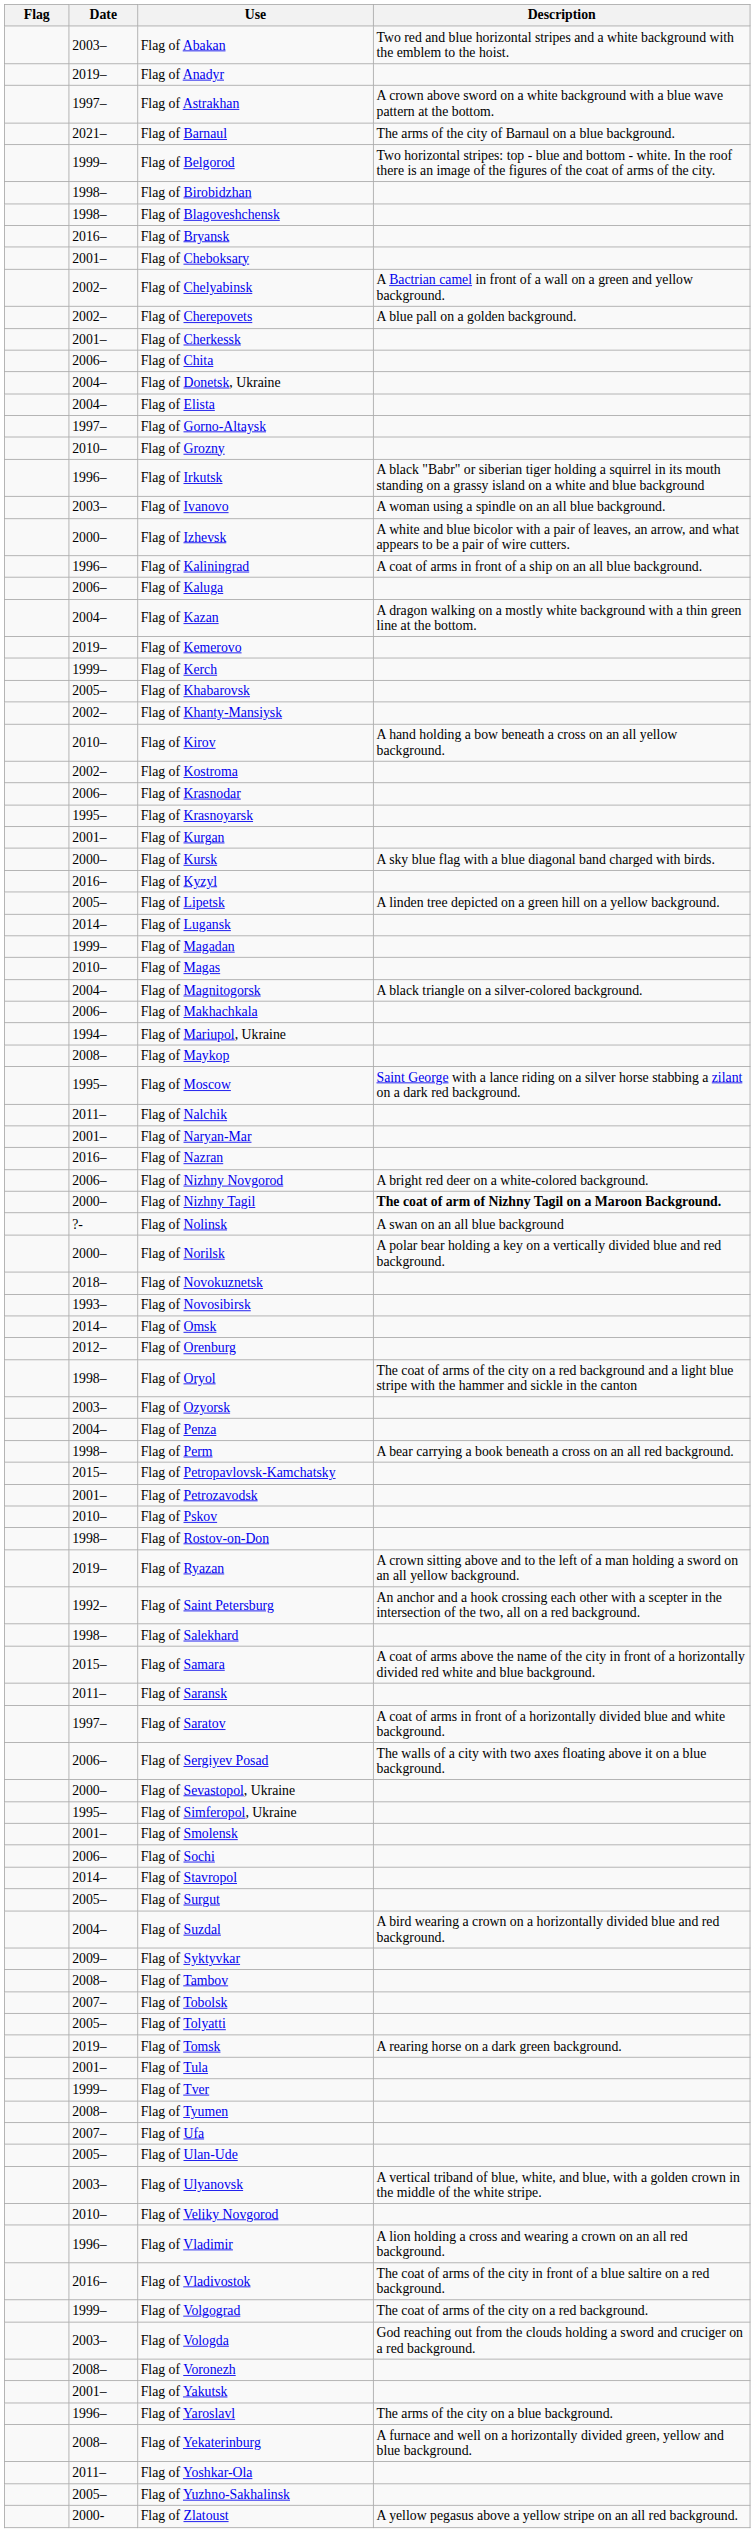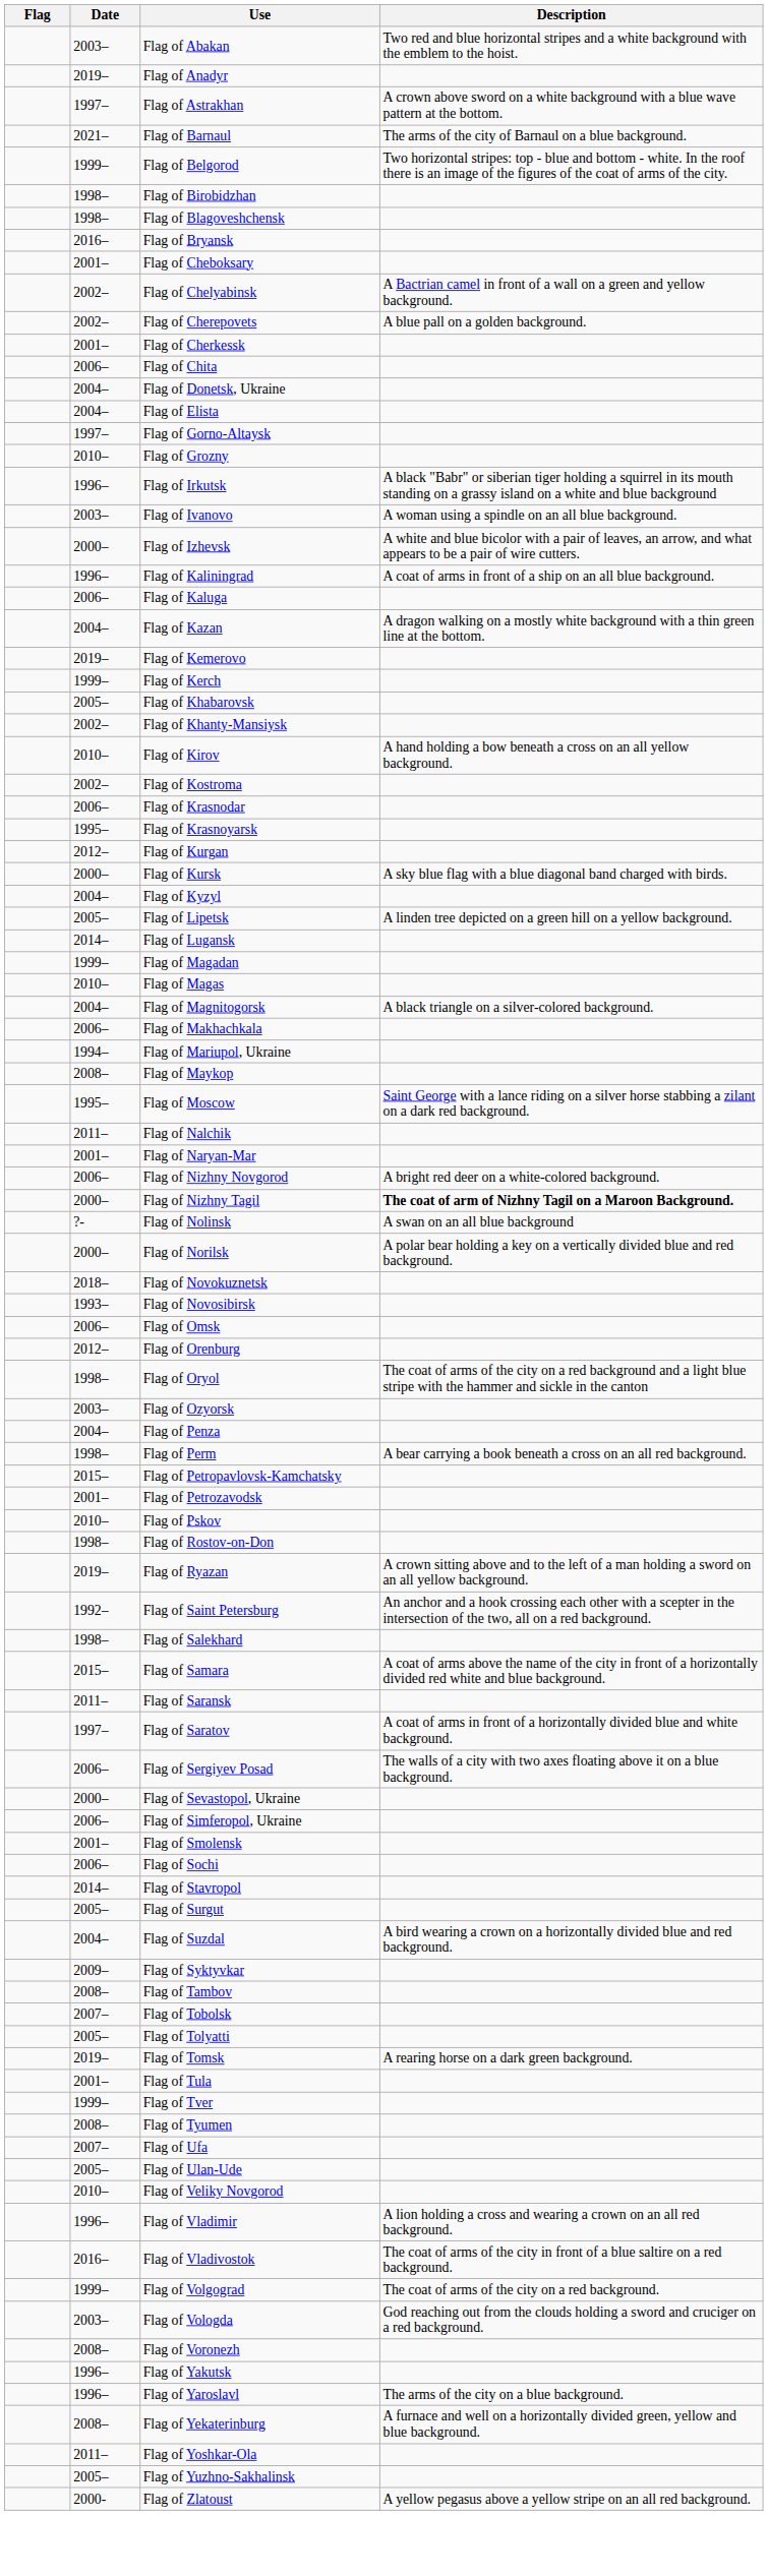Flag of Kurgan | Date: 2001– -> 2012–
Flag of Kyzyl | Date: 2016– -> 2004–
- row: 2016– | Flag of Nazran
Flag of Omsk | Date: 2014– -> 2006–
Flag of Simferopol, Ukraine | Date: 1995– -> 2006–
- row: 2003– | Flag of Ulyanovsk | A vertical triband of blue, white, and blue, with a golden crown in the middle of the white stripe.
Flag of Yakutsk | Date: 2001– -> 1996–
